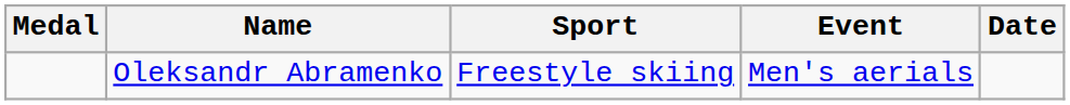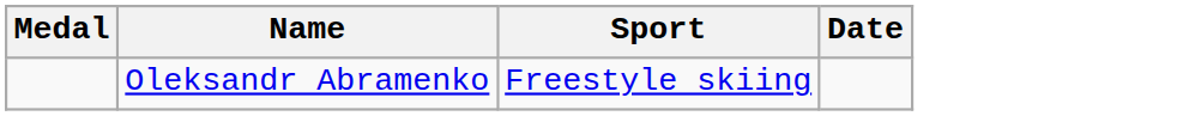- column: Event | Men's aerials
